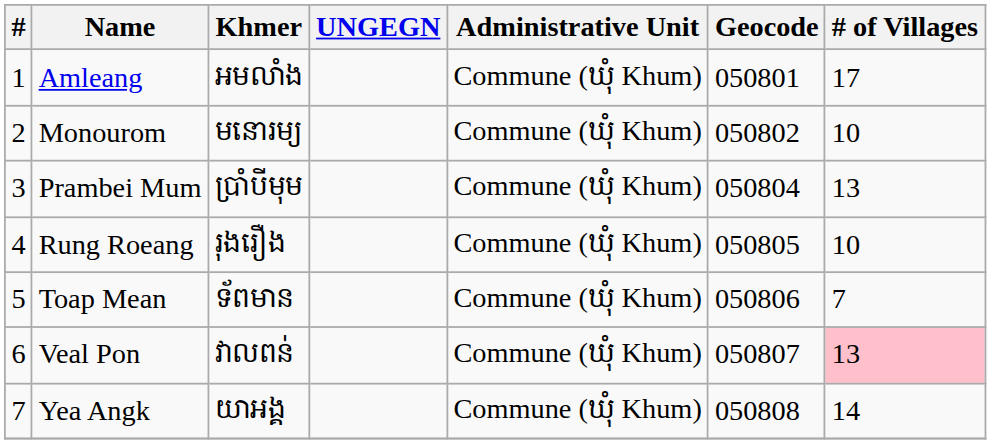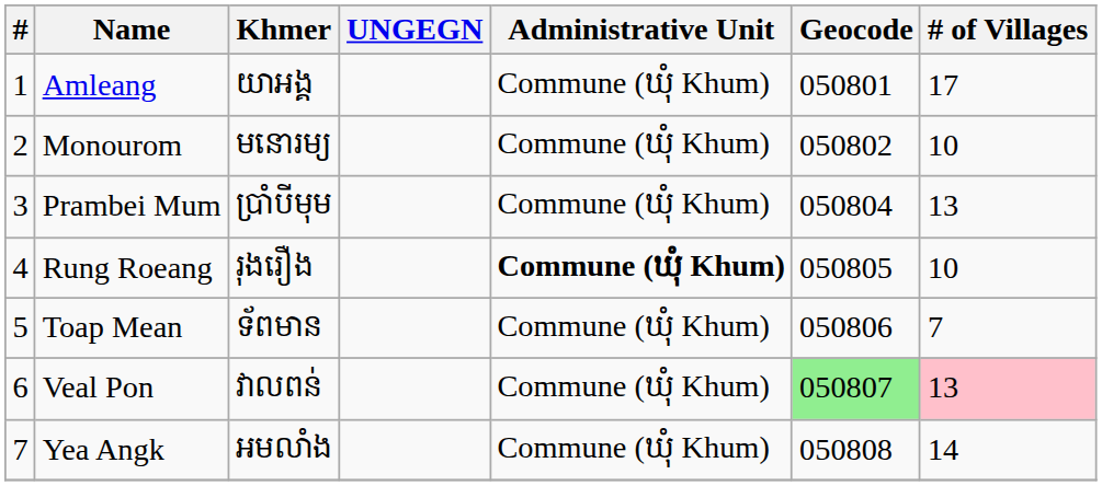Amleang | Khmer: អមលាំង -> យាអង្គ
Rung Roeang | Administrative Unit: normal -> bold
Veal Pon | Geocode: no background -> lightgreen background
Yea Angk | Khmer: យាអង្គ -> អមលាំង
